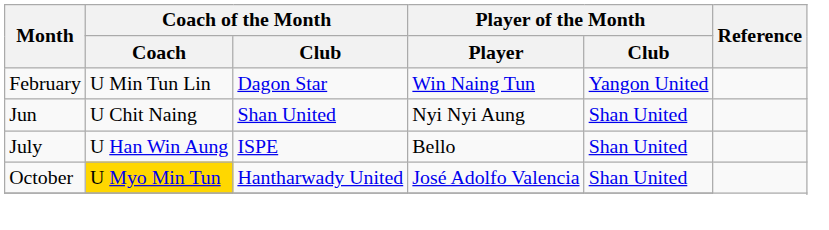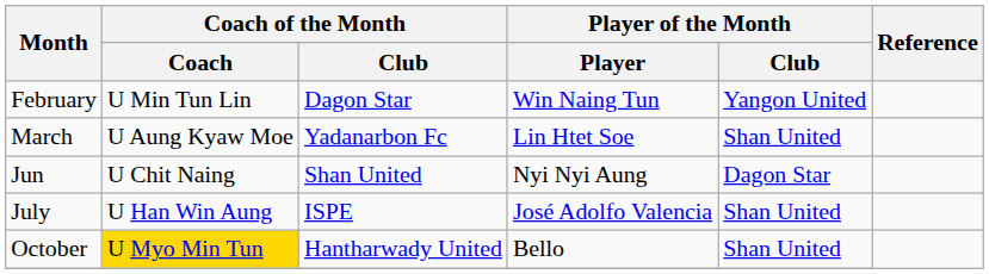+ row: March | U Aung Kyaw Moe | Yadanarbon Fc | Lin Htet Soe | Shan United
Jun | Player of the Month / Club: Shan United -> Dagon Star
July | Player of the Month / Player: Bello -> José Adolfo Valencia
October | Player of the Month / Player: José Adolfo Valencia -> Bello
